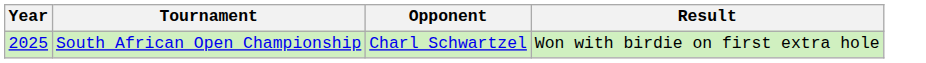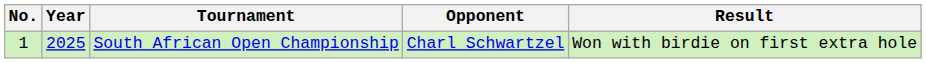+ column: No. | 1
